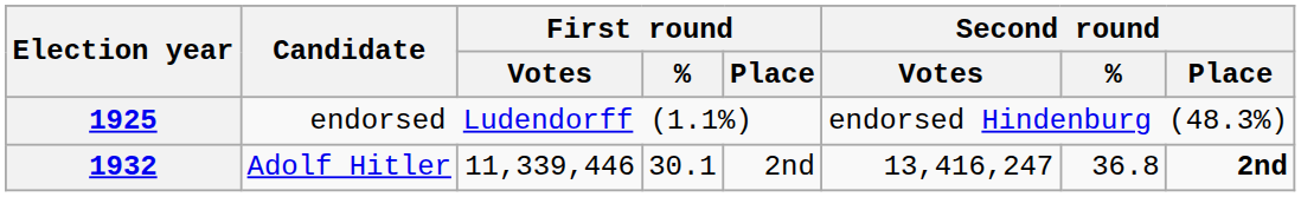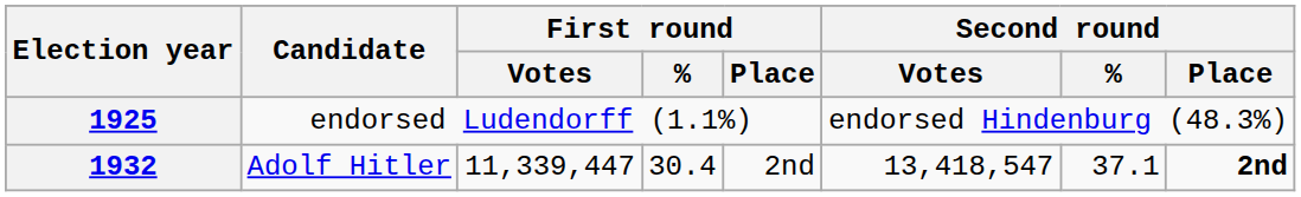1932 | First round / Votes: 11,339,446 -> 11,339,447
1932 | First round / %: 30.1 -> 30.4
1932 | Second round / Votes: 13,416,247 -> 13,418,547
1932 | Second round / %: 36.8 -> 37.1
